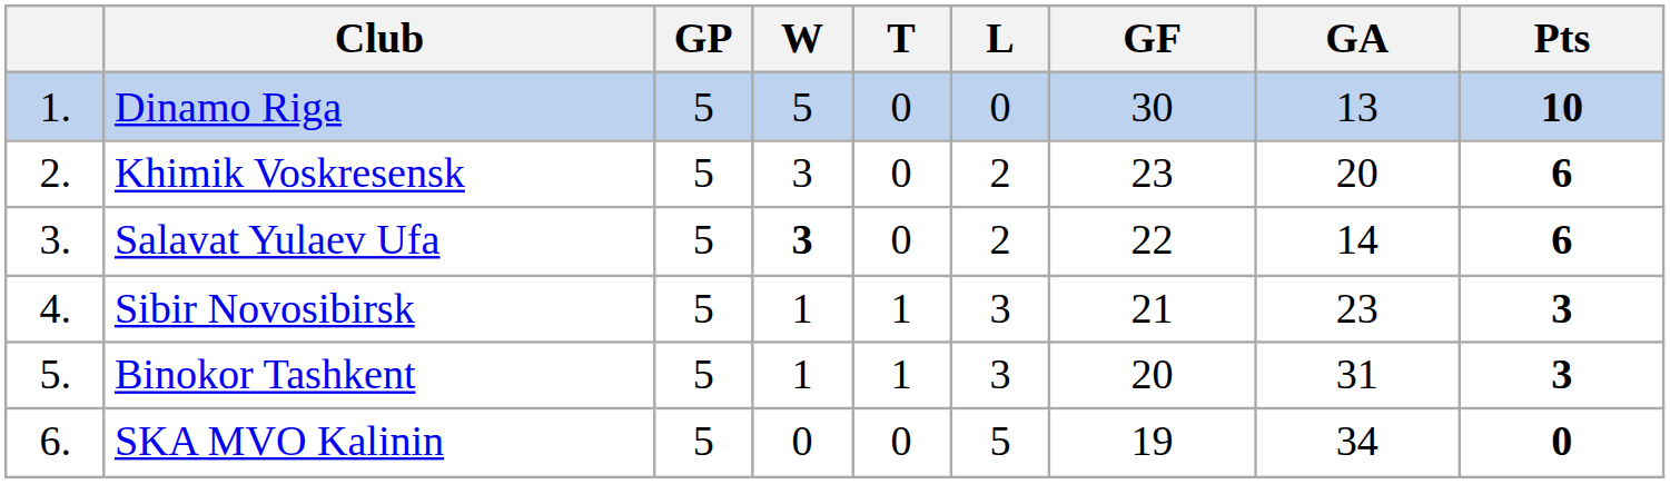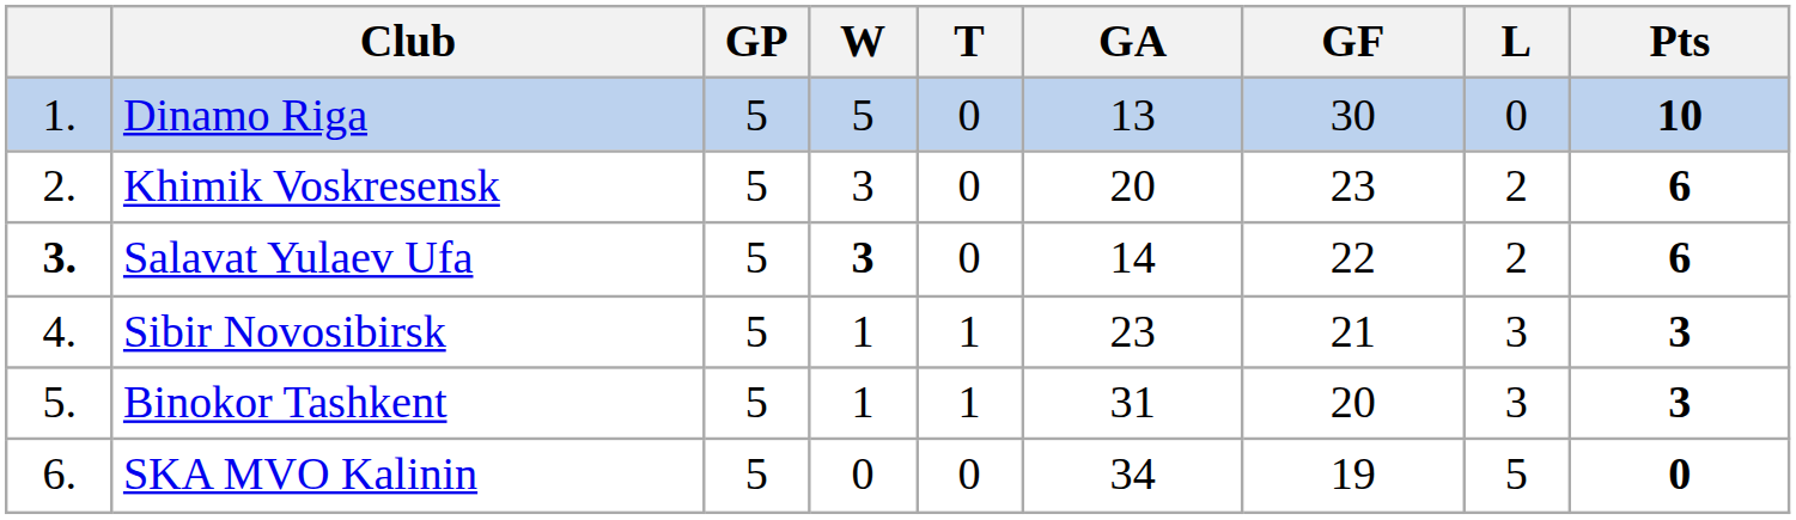columns swapped: L <-> GA
Salavat Yulaev Ufa | column 1: normal -> bold
